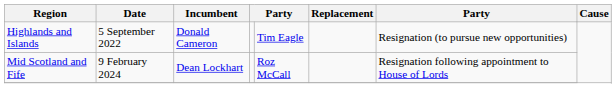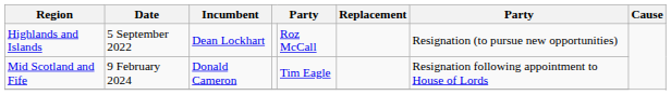Highlands and Islands | Incumbent: Donald Cameron -> Dean Lockhart
Highlands and Islands | column 5: Tim Eagle -> Roz McCall
Mid Scotland and Fife | Incumbent: Dean Lockhart -> Donald Cameron
Mid Scotland and Fife | column 5: Roz McCall -> Tim Eagle
